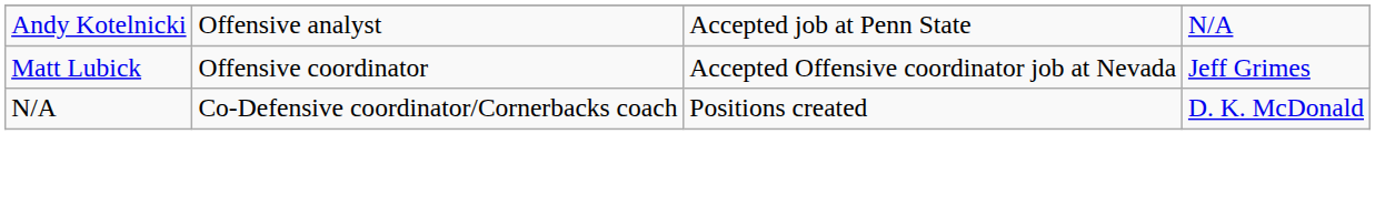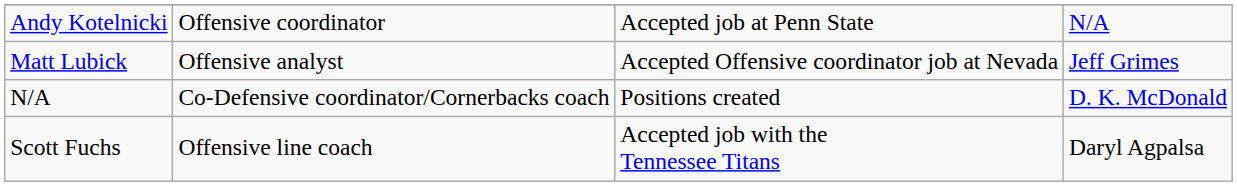Andy Kotelnicki | column 2: Offensive analyst -> Offensive coordinator
Matt Lubick | column 2: Offensive coordinator -> Offensive analyst
+ row: Scott Fuchs | Offensive line coach | Accepted job with the Tennessee Titans | Daryl Agpalsa
